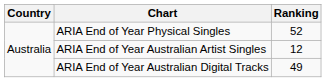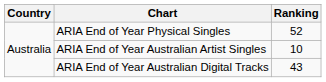ARIA End of Year Australian Artist Singles | Ranking: 12 -> 10
ARIA End of Year Australian Digital Tracks | Ranking: 49 -> 43
